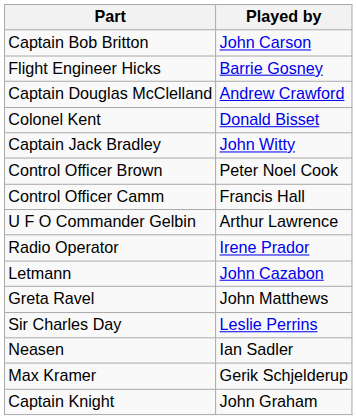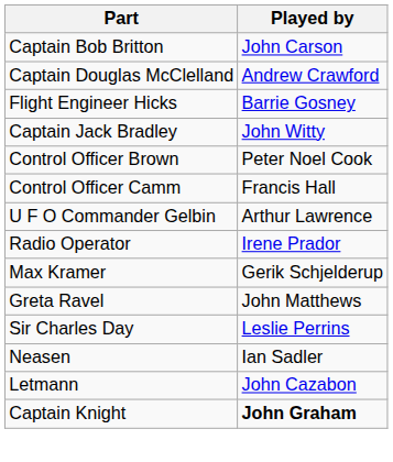rows swapped: Captain Douglas McClelland <-> Flight Engineer Hicks
- row: Colonel Kent | Donald Bisset
rows swapped: Max Kramer <-> Letmann
Captain Knight | Played by: normal -> bold
